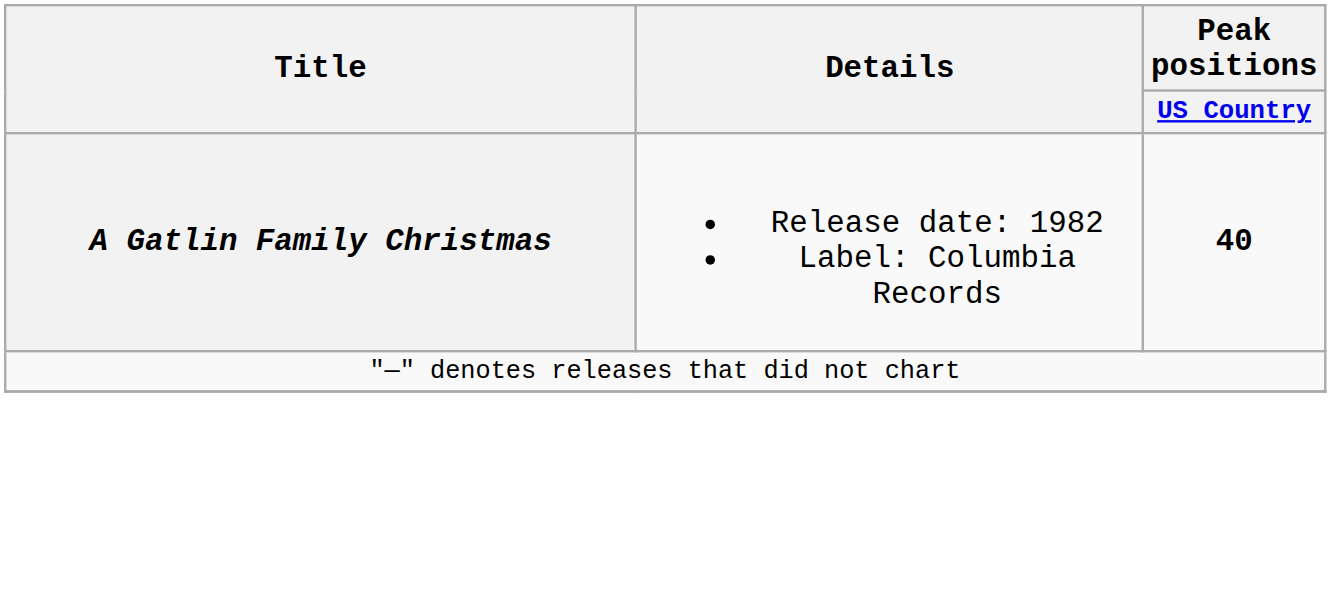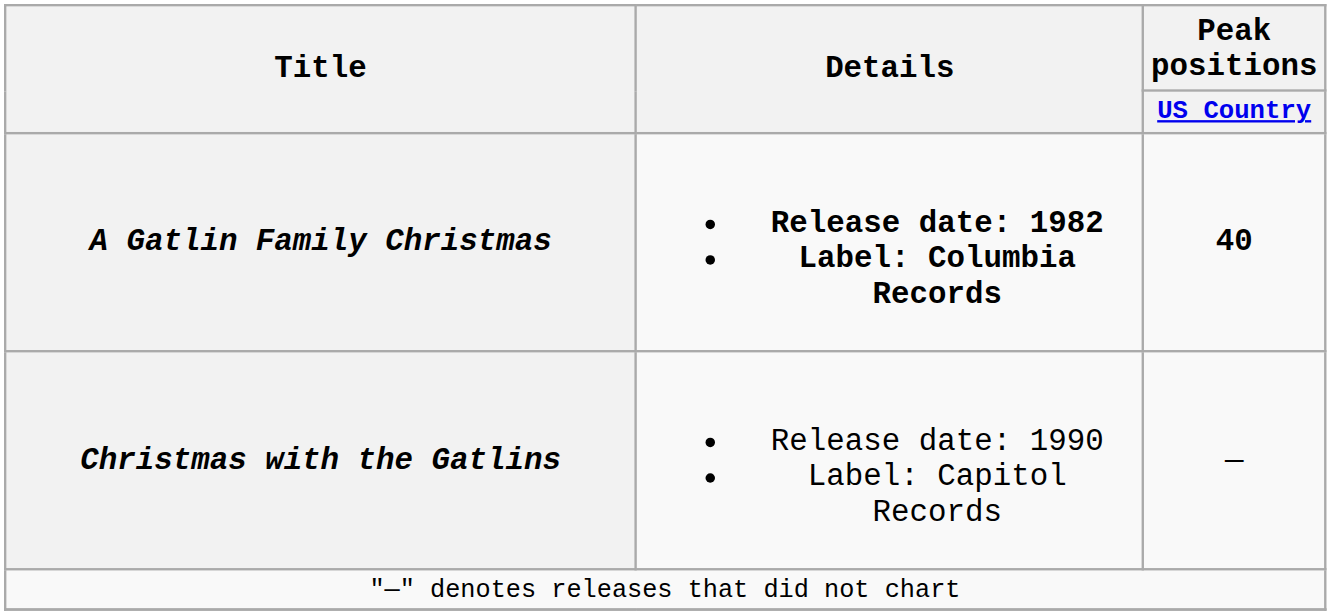A Gatlin Family Christmas | Details: normal -> bold
+ row: Christmas with the Gatlins | Release date: 1990 Label: Capitol Records | —
